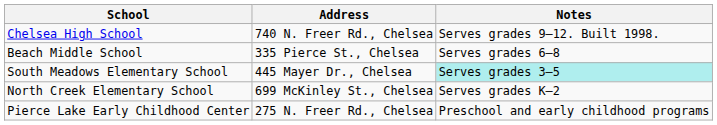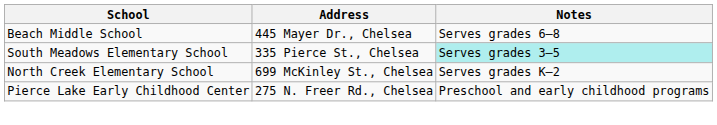- row: Chelsea High School | 740 N. Freer Rd., Chelsea | Serves grades 9–12. Built 1998.
Beach Middle School | Address: 335 Pierce St., Chelsea -> 445 Mayer Dr., Chelsea
South Meadows Elementary School | Address: 445 Mayer Dr., Chelsea -> 335 Pierce St., Chelsea
